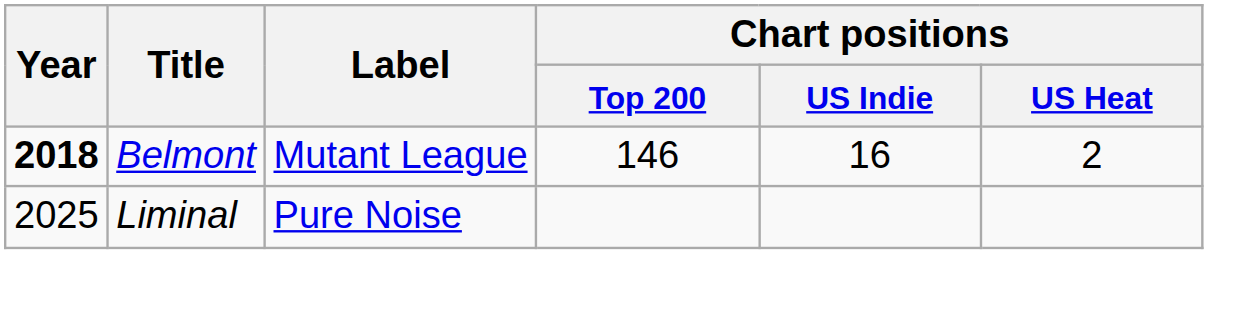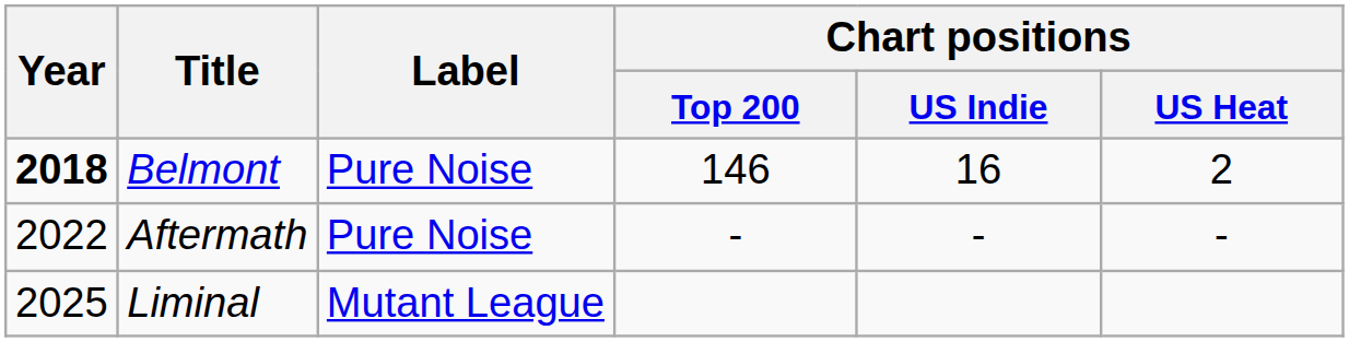Belmont | Label: Mutant League -> Pure Noise
+ row: 2022 | Aftermath | Pure Noise | - | - | -
Liminal | Label: Pure Noise -> Mutant League
